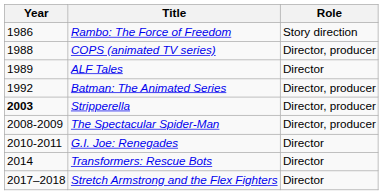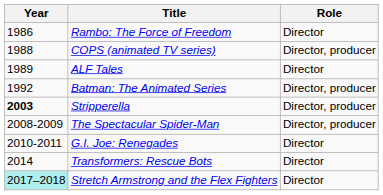Rambo: The Force of Freedom | Role: Story direction -> Director
Stretch Armstrong and the Flex Fighters | Year: no background -> paleturquoise background
